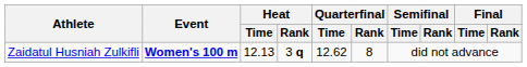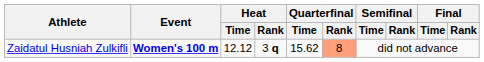Zaidatul Husniah Zulkifli | Heat / Time: 12.13 -> 12.12
Zaidatul Husniah Zulkifli | Quarterfinal / Time: 12.62 -> 15.62
Zaidatul Husniah Zulkifli | Quarterfinal / Rank: no background -> lightsalmon background
